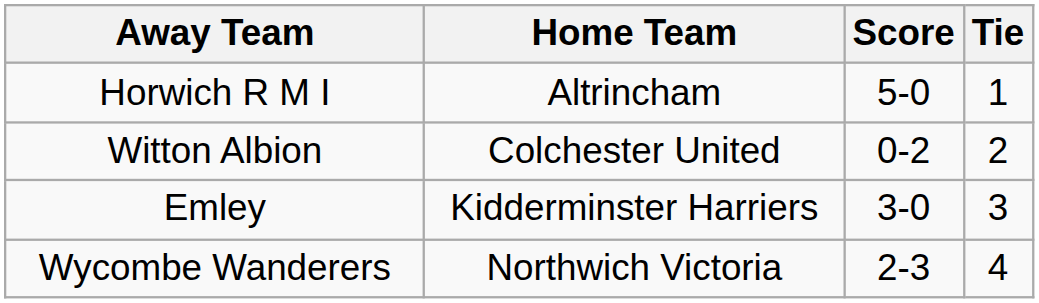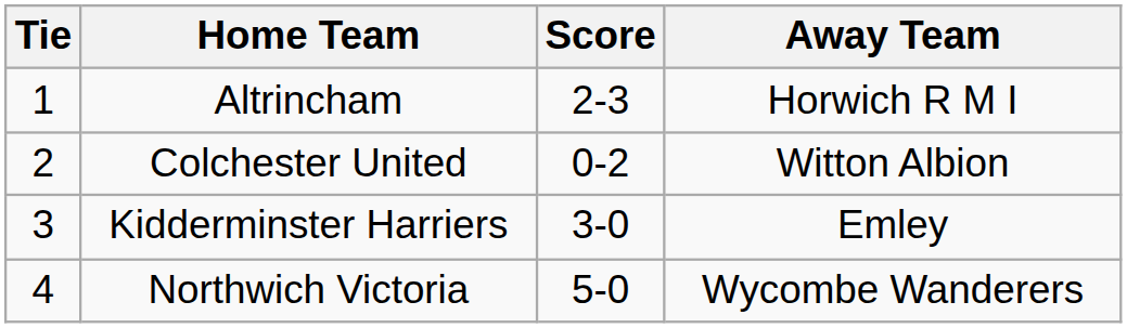columns swapped: Tie <-> Away Team
Altrincham | Score: 5-0 -> 2-3
Northwich Victoria | Score: 2-3 -> 5-0
